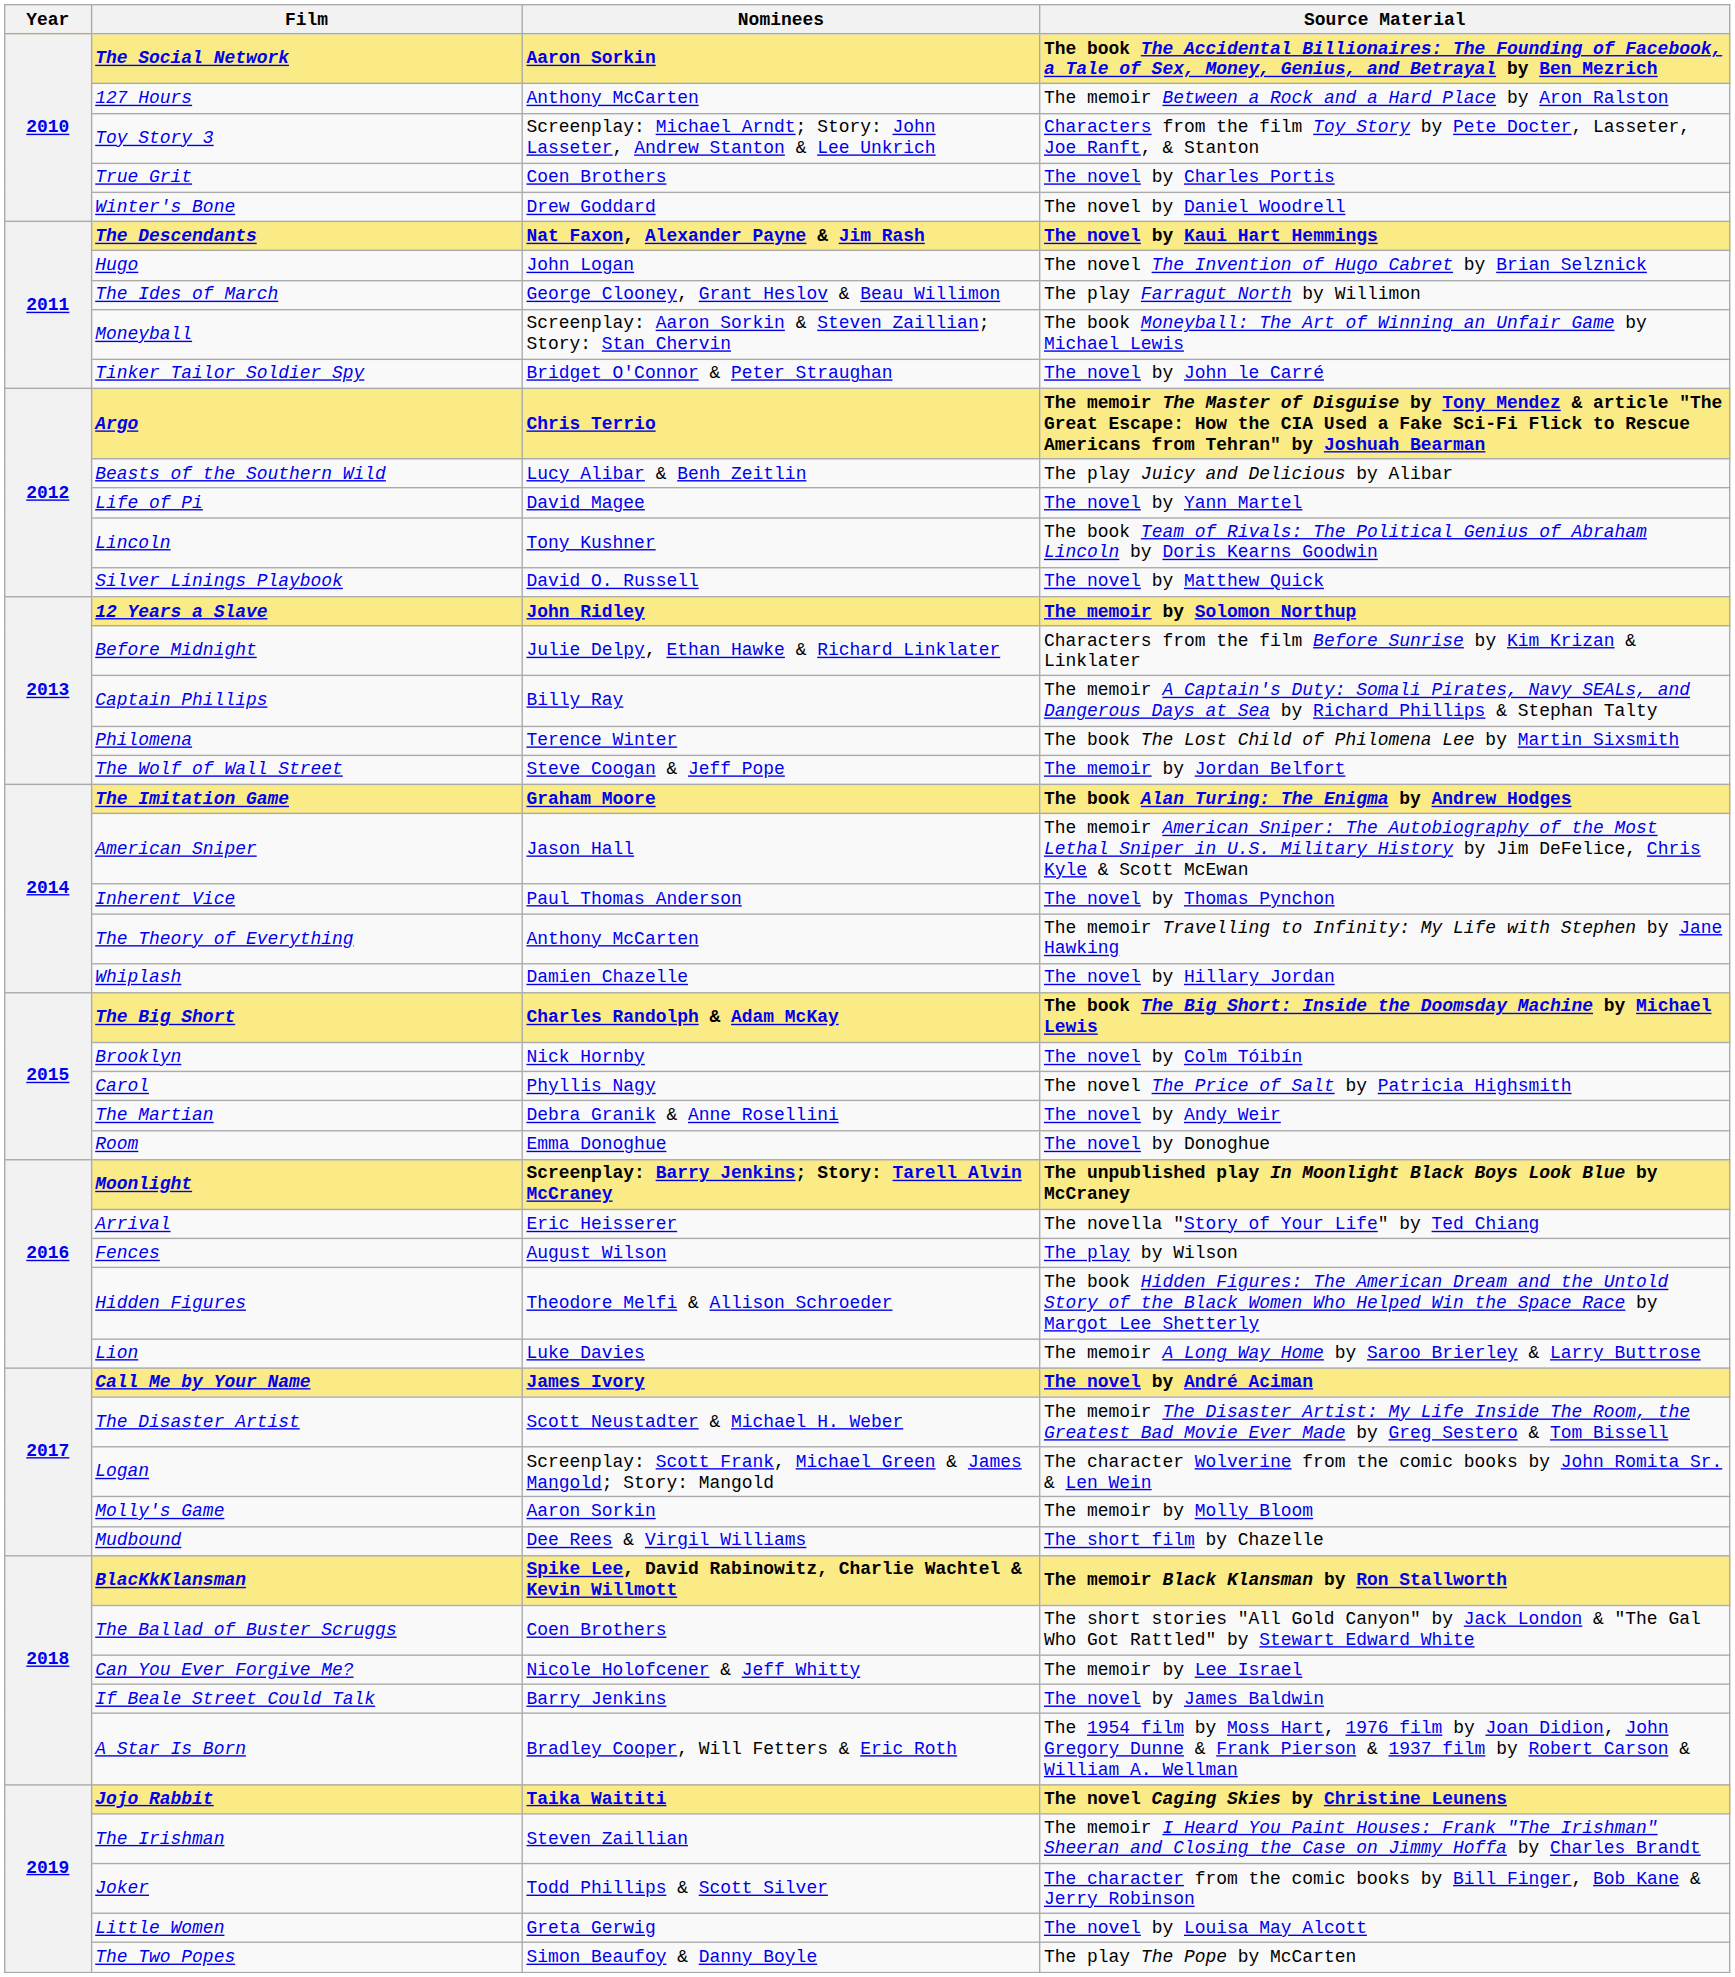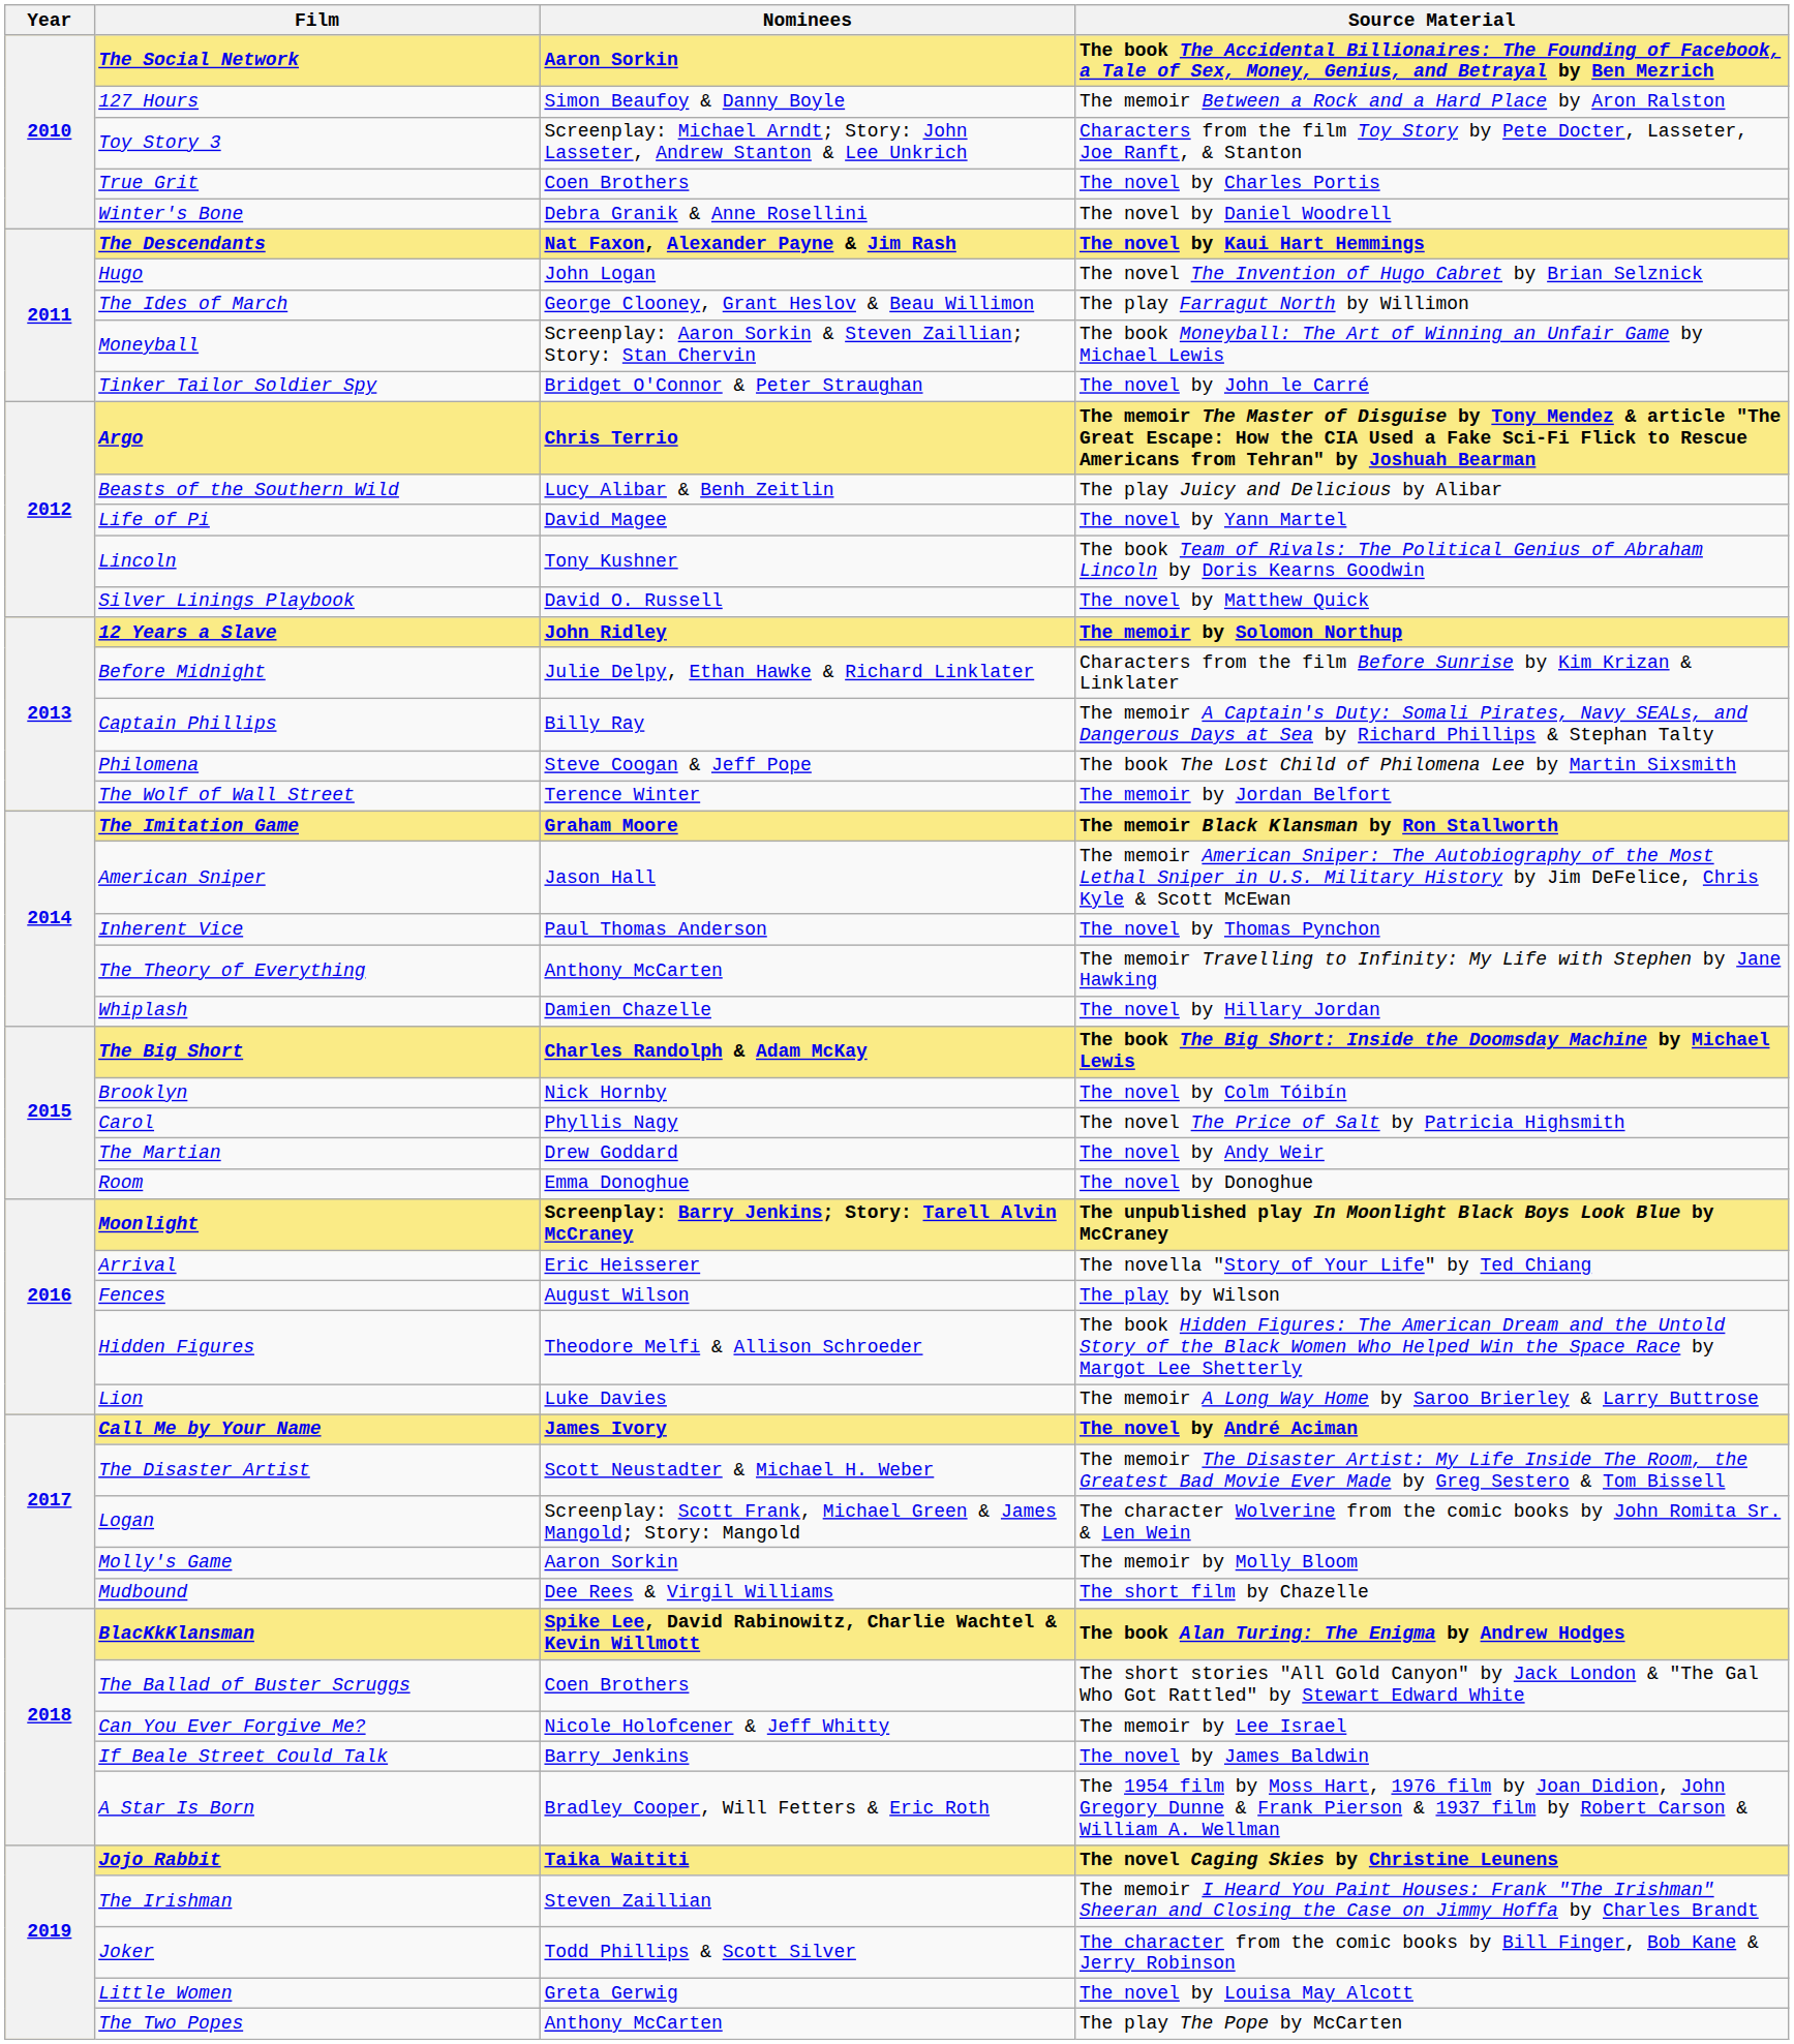127 Hours | Nominees: Anthony McCarten -> Simon Beaufoy & Danny Boyle
Winter's Bone | Nominees: Drew Goddard -> Debra Granik & Anne Rosellini
Philomena | Nominees: Terence Winter -> Steve Coogan & Jeff Pope
The Wolf of Wall Street | Nominees: Steve Coogan & Jeff Pope -> Terence Winter
The Imitation Game | Source Material: The book Alan Turing: The Enigma by Andrew Hodges -> The memoir Black Klansman by Ron Stallworth
The Martian | Nominees: Debra Granik & Anne Rosellini -> Drew Goddard
BlacKkKlansman | Source Material: The memoir Black Klansman by Ron Stallworth -> The book Alan Turing: The Enigma by Andrew Hodges
The Two Popes | Nominees: Simon Beaufoy & Danny Boyle -> Anthony McCarten
